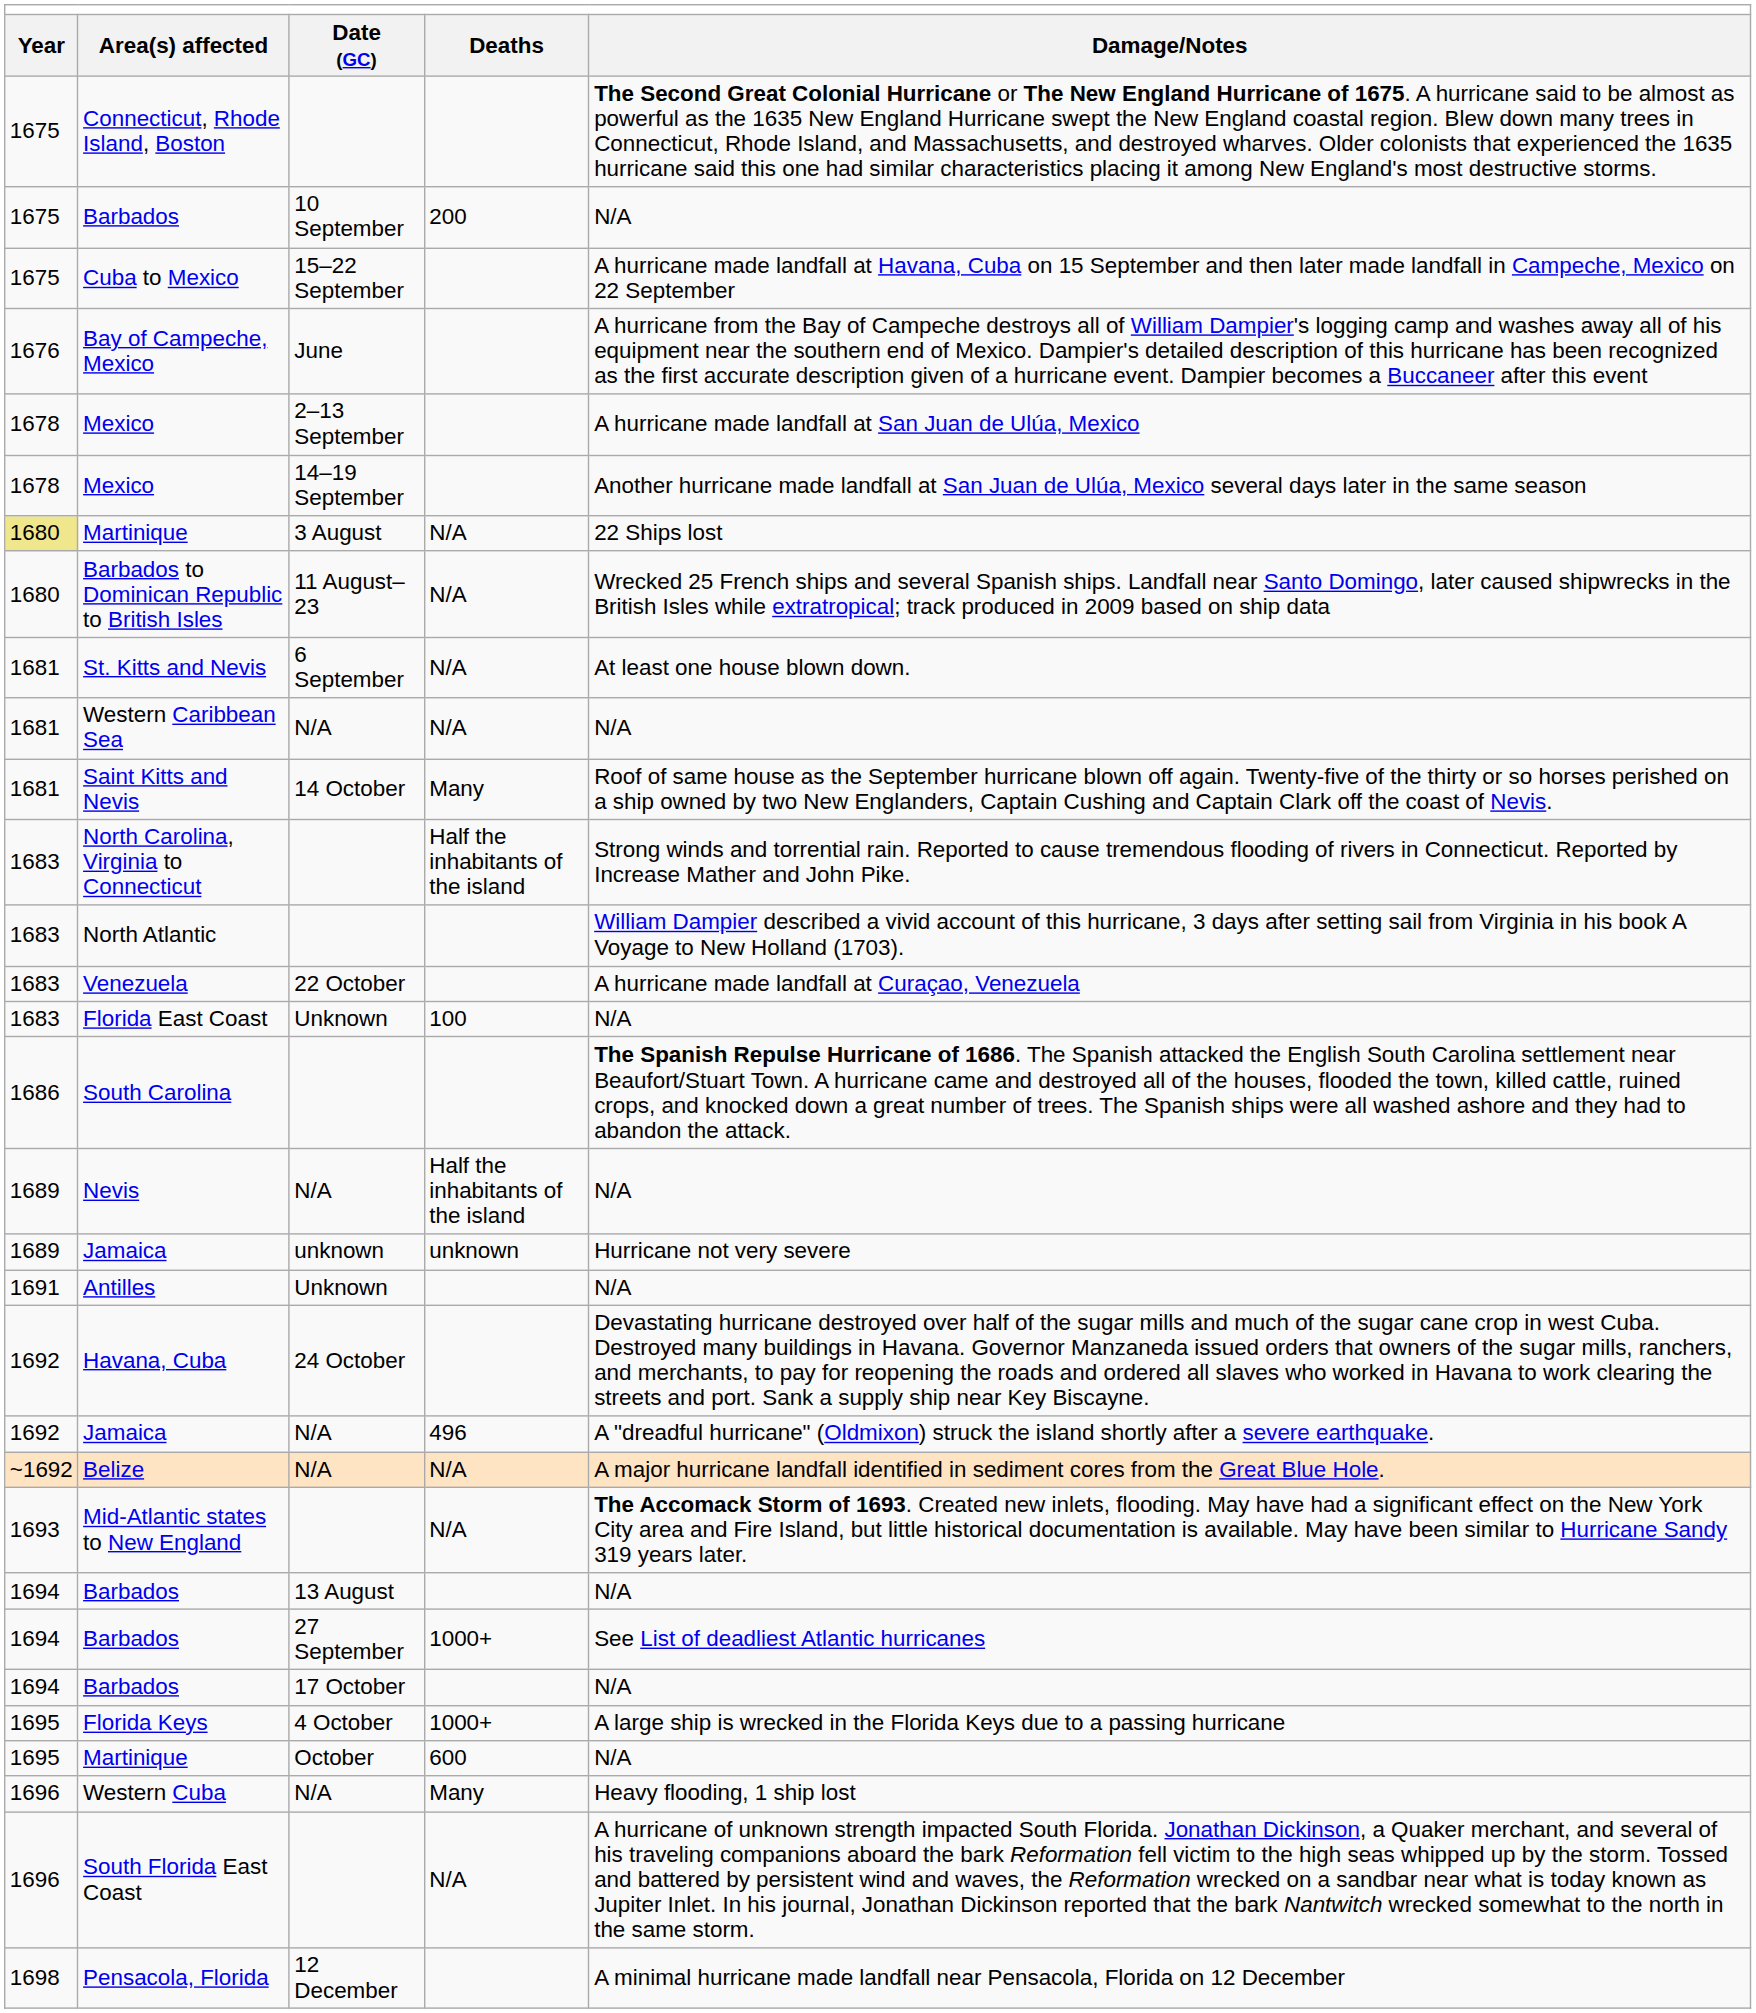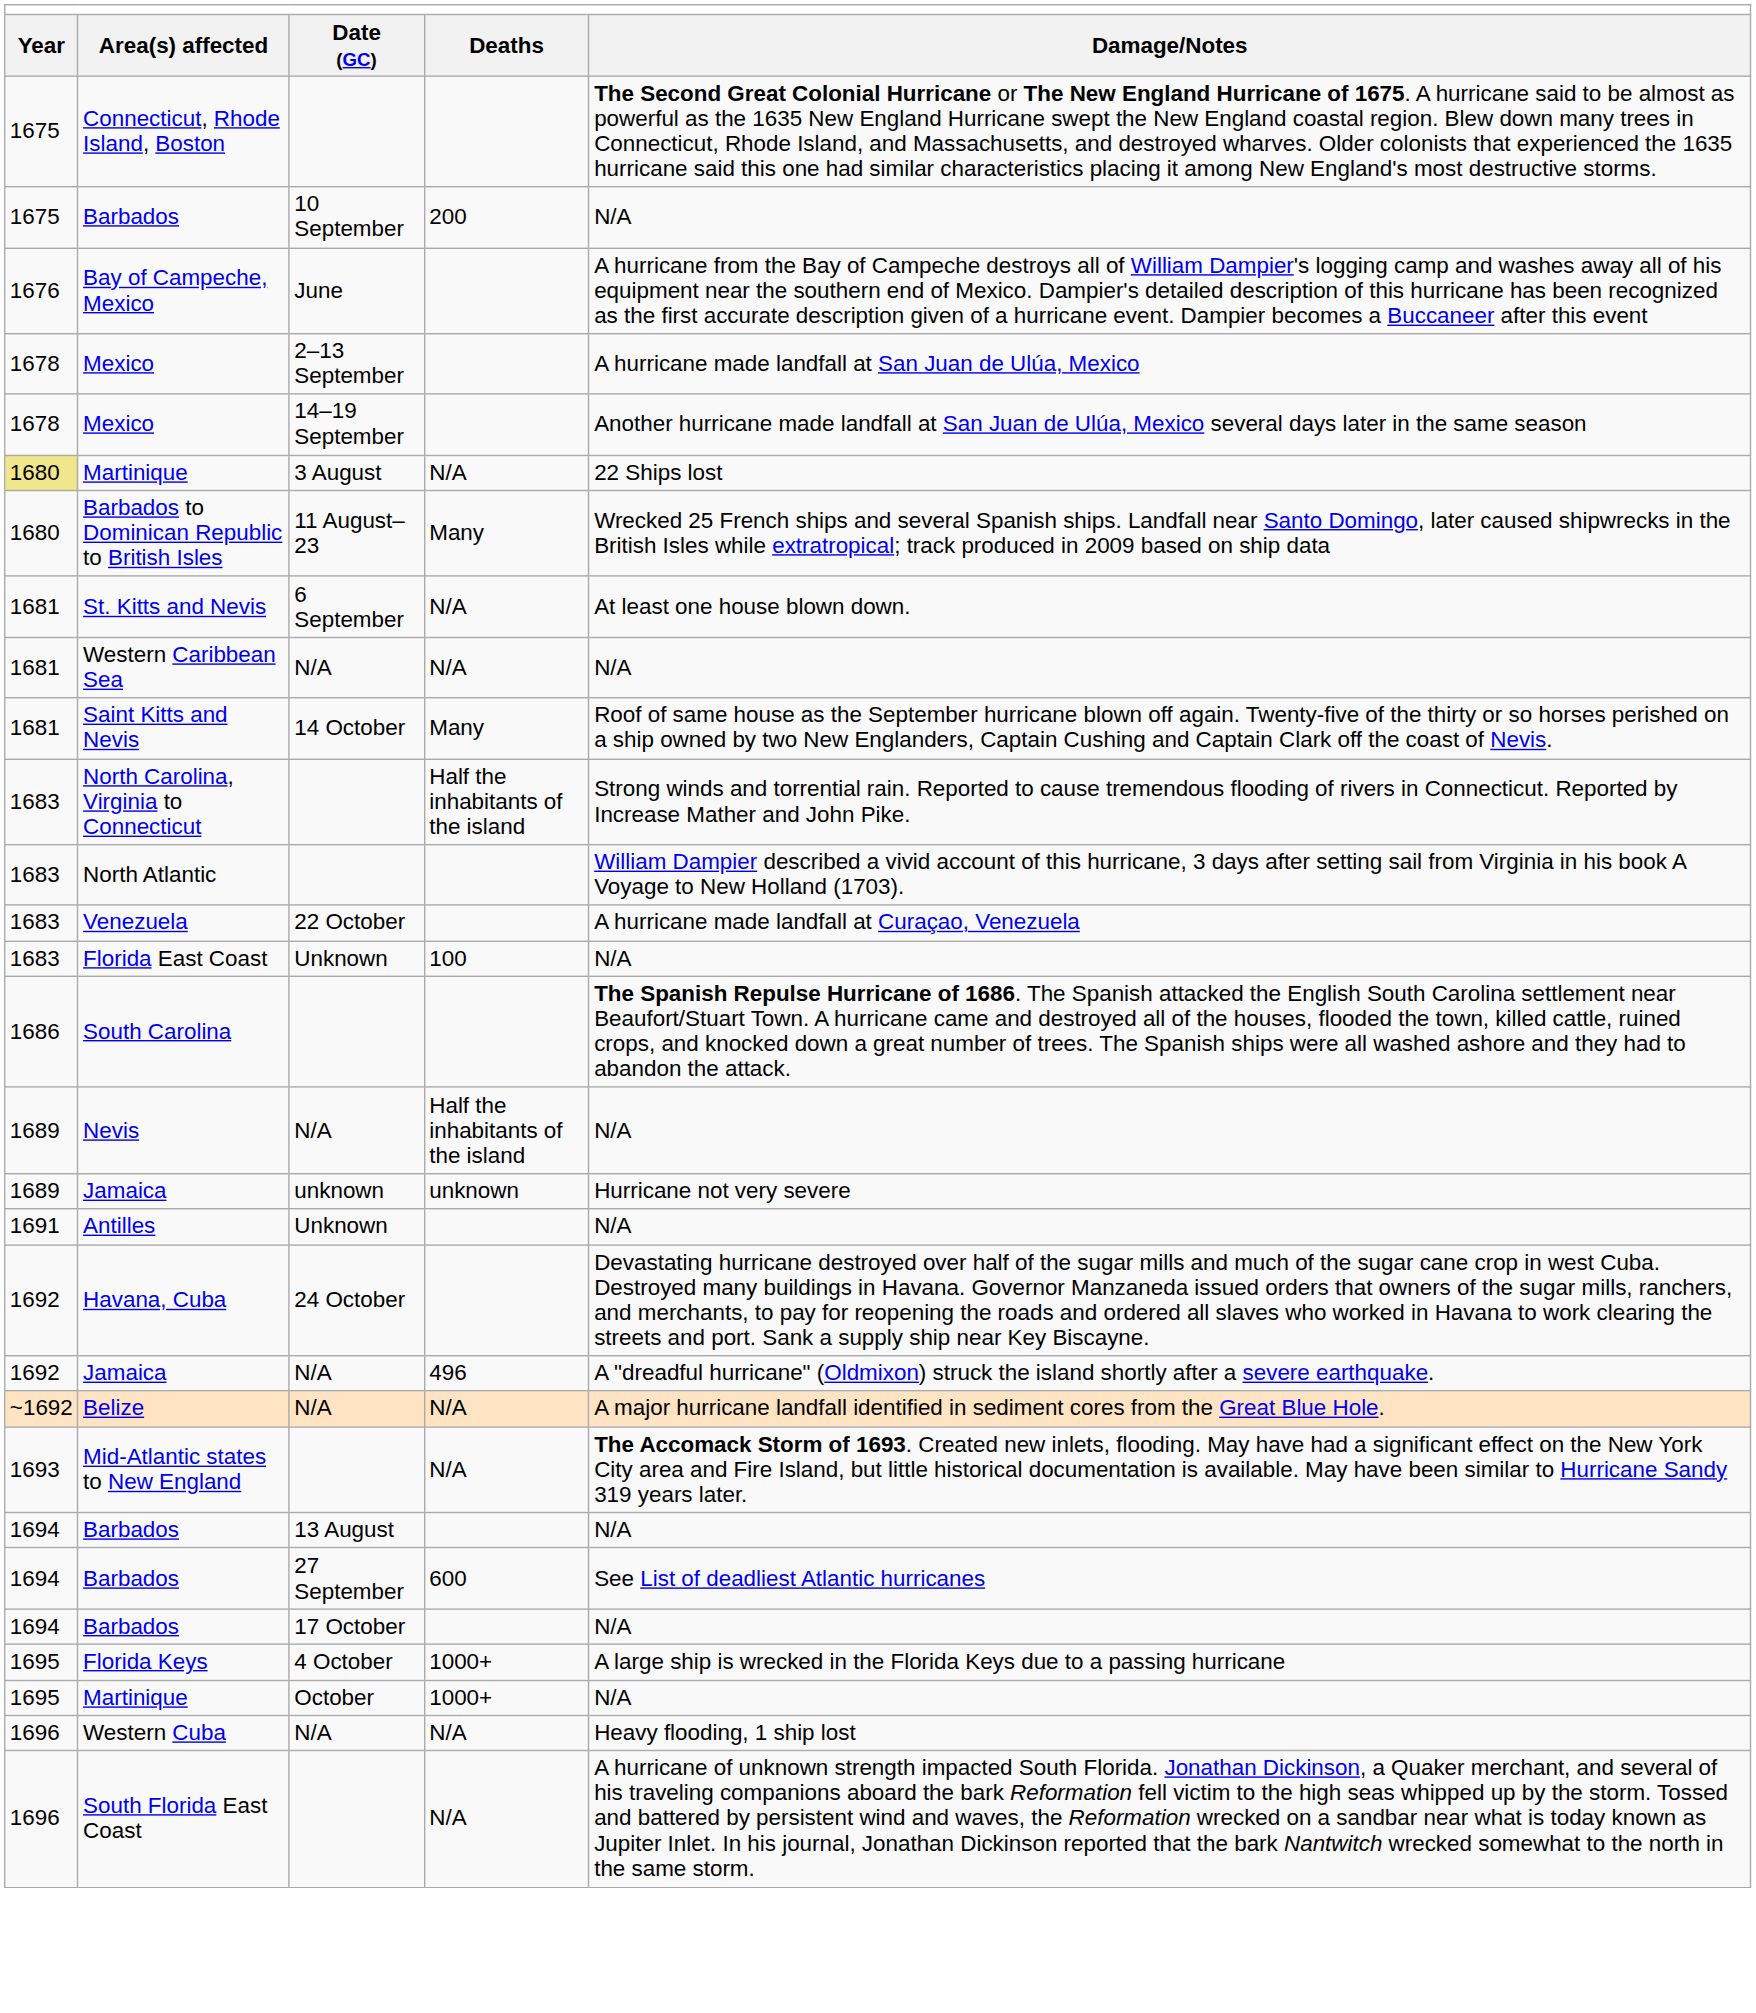- row: 1675 | Cuba to Mexico | 15–22 September | A hurricane made landfall at Havana, Cuba on 15 September and then later made landfall in Campeche, Mexico on 22 September
Barbados to Dominican Republic to British Isles | column 4: N/A -> Many
Barbados / 27 September | column 4: 1000+ -> 600
Martinique / October | column 4: 600 -> 1000+
Western Cuba | column 4: Many -> N/A
- row: 1698 | Pensacola, Florida | 12 December | A minimal hurricane made landfall near Pensacola, Florida on 12 December
